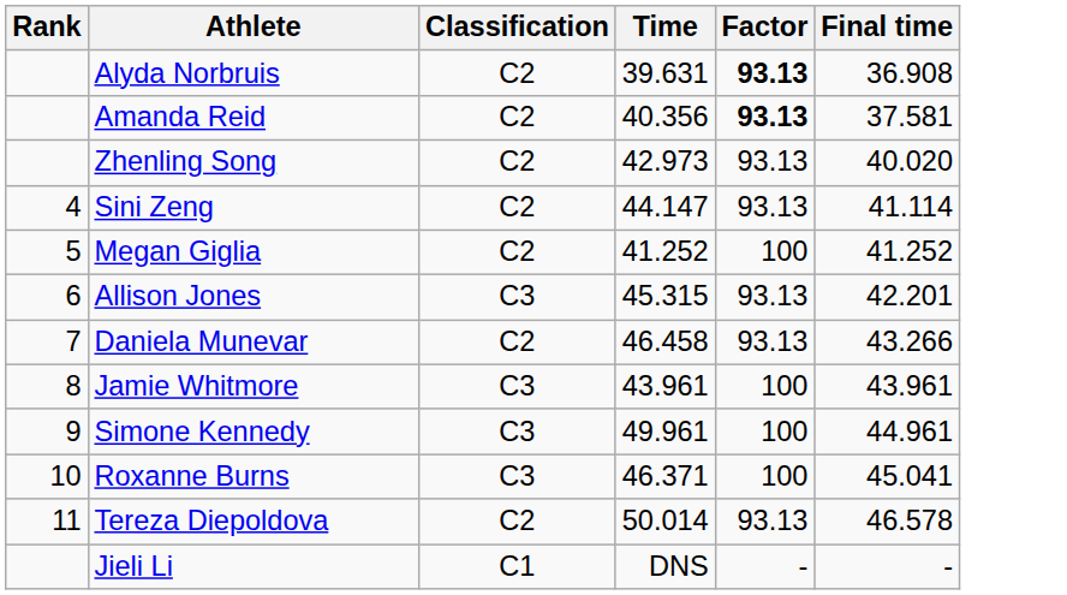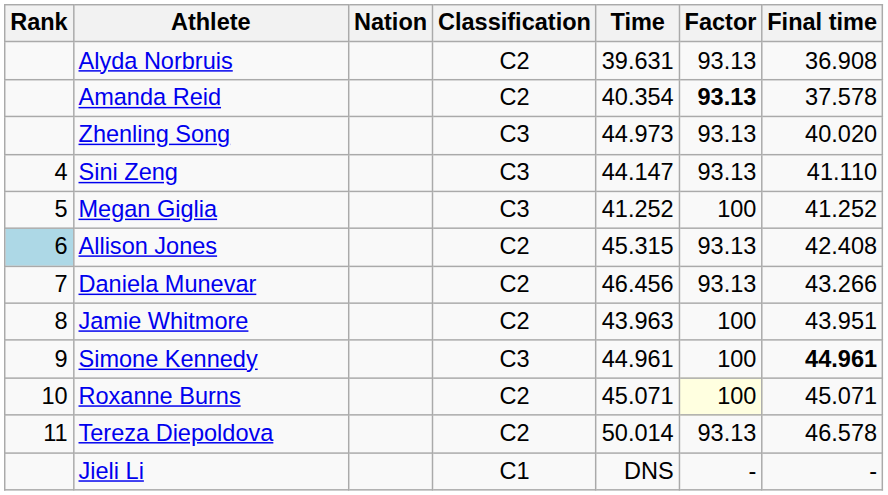+ column: Nation
Alyda Norbruis | Factor: bold -> normal
Amanda Reid | Time: 40.356 -> 40.354
Amanda Reid | Final time: 37.581 -> 37.578
Zhenling Song | Classification: C2 -> C3
Zhenling Song | Time: 42.973 -> 44.973
Sini Zeng | Classification: C2 -> C3
Sini Zeng | Final time: 41.114 -> 41.110
Megan Giglia | Classification: C2 -> C3
Allison Jones | Rank: no background -> lightblue background
Allison Jones | Classification: C3 -> C2
Allison Jones | Final time: 42.201 -> 42.408
Daniela Munevar | Time: 46.458 -> 46.456
Jamie Whitmore | Classification: C3 -> C2
Jamie Whitmore | Time: 43.961 -> 43.963
Jamie Whitmore | Final time: 43.961 -> 43.951
Simone Kennedy | Time: 49.961 -> 44.961
Simone Kennedy | Final time: normal -> bold
Roxanne Burns | Classification: C3 -> C2
Roxanne Burns | Time: 46.371 -> 45.071
Roxanne Burns | Factor: no background -> lightyellow background
Roxanne Burns | Final time: 45.041 -> 45.071
